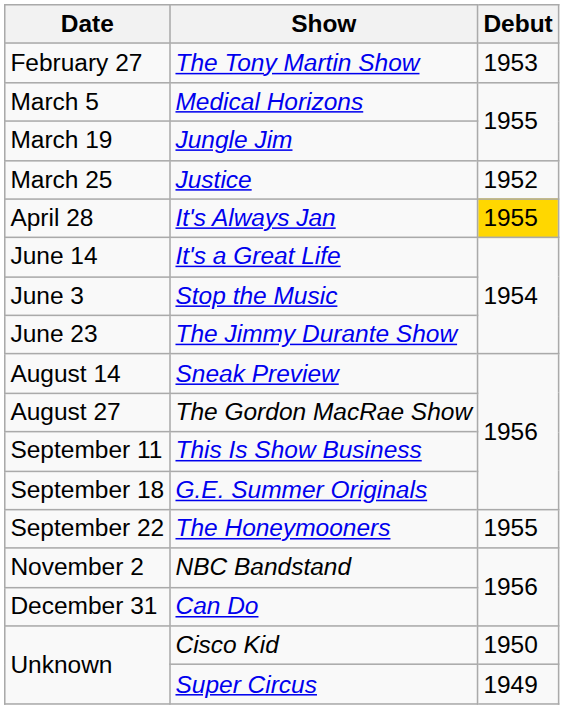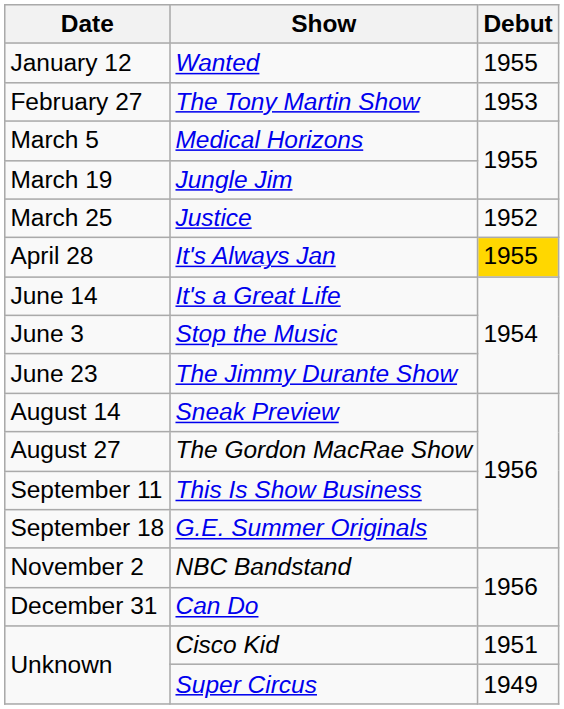+ row: January 12 | Wanted | 1955
- row: September 22 | The Honeymooners | 1955
Cisco Kid | Debut: 1950 -> 1951
